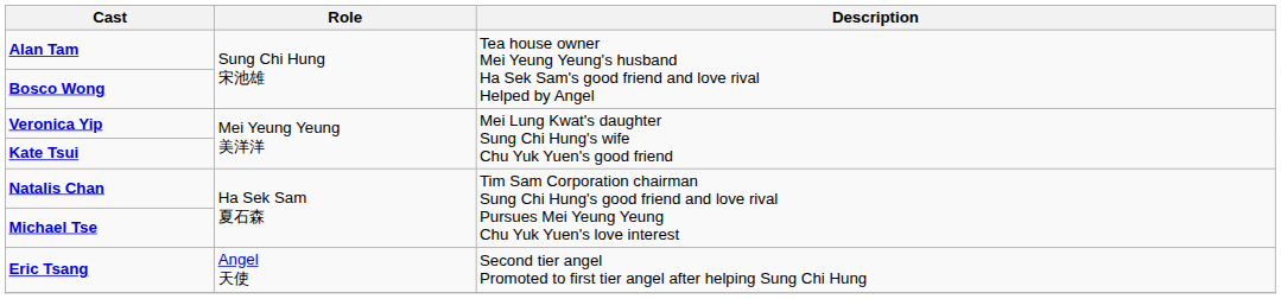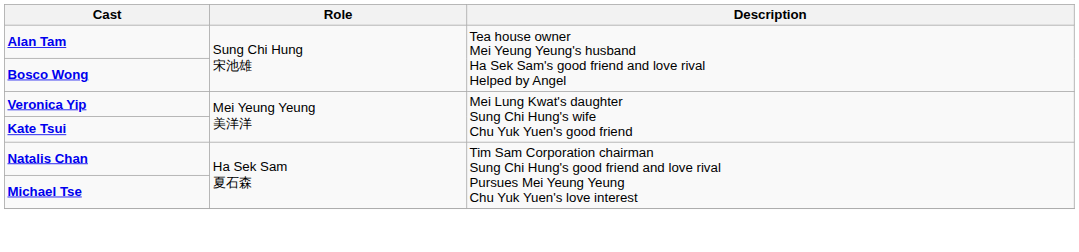- row: Eric Tsang | Angel 天使 | Second tier angel Promoted to first tier angel after helping Sung Chi Hung
